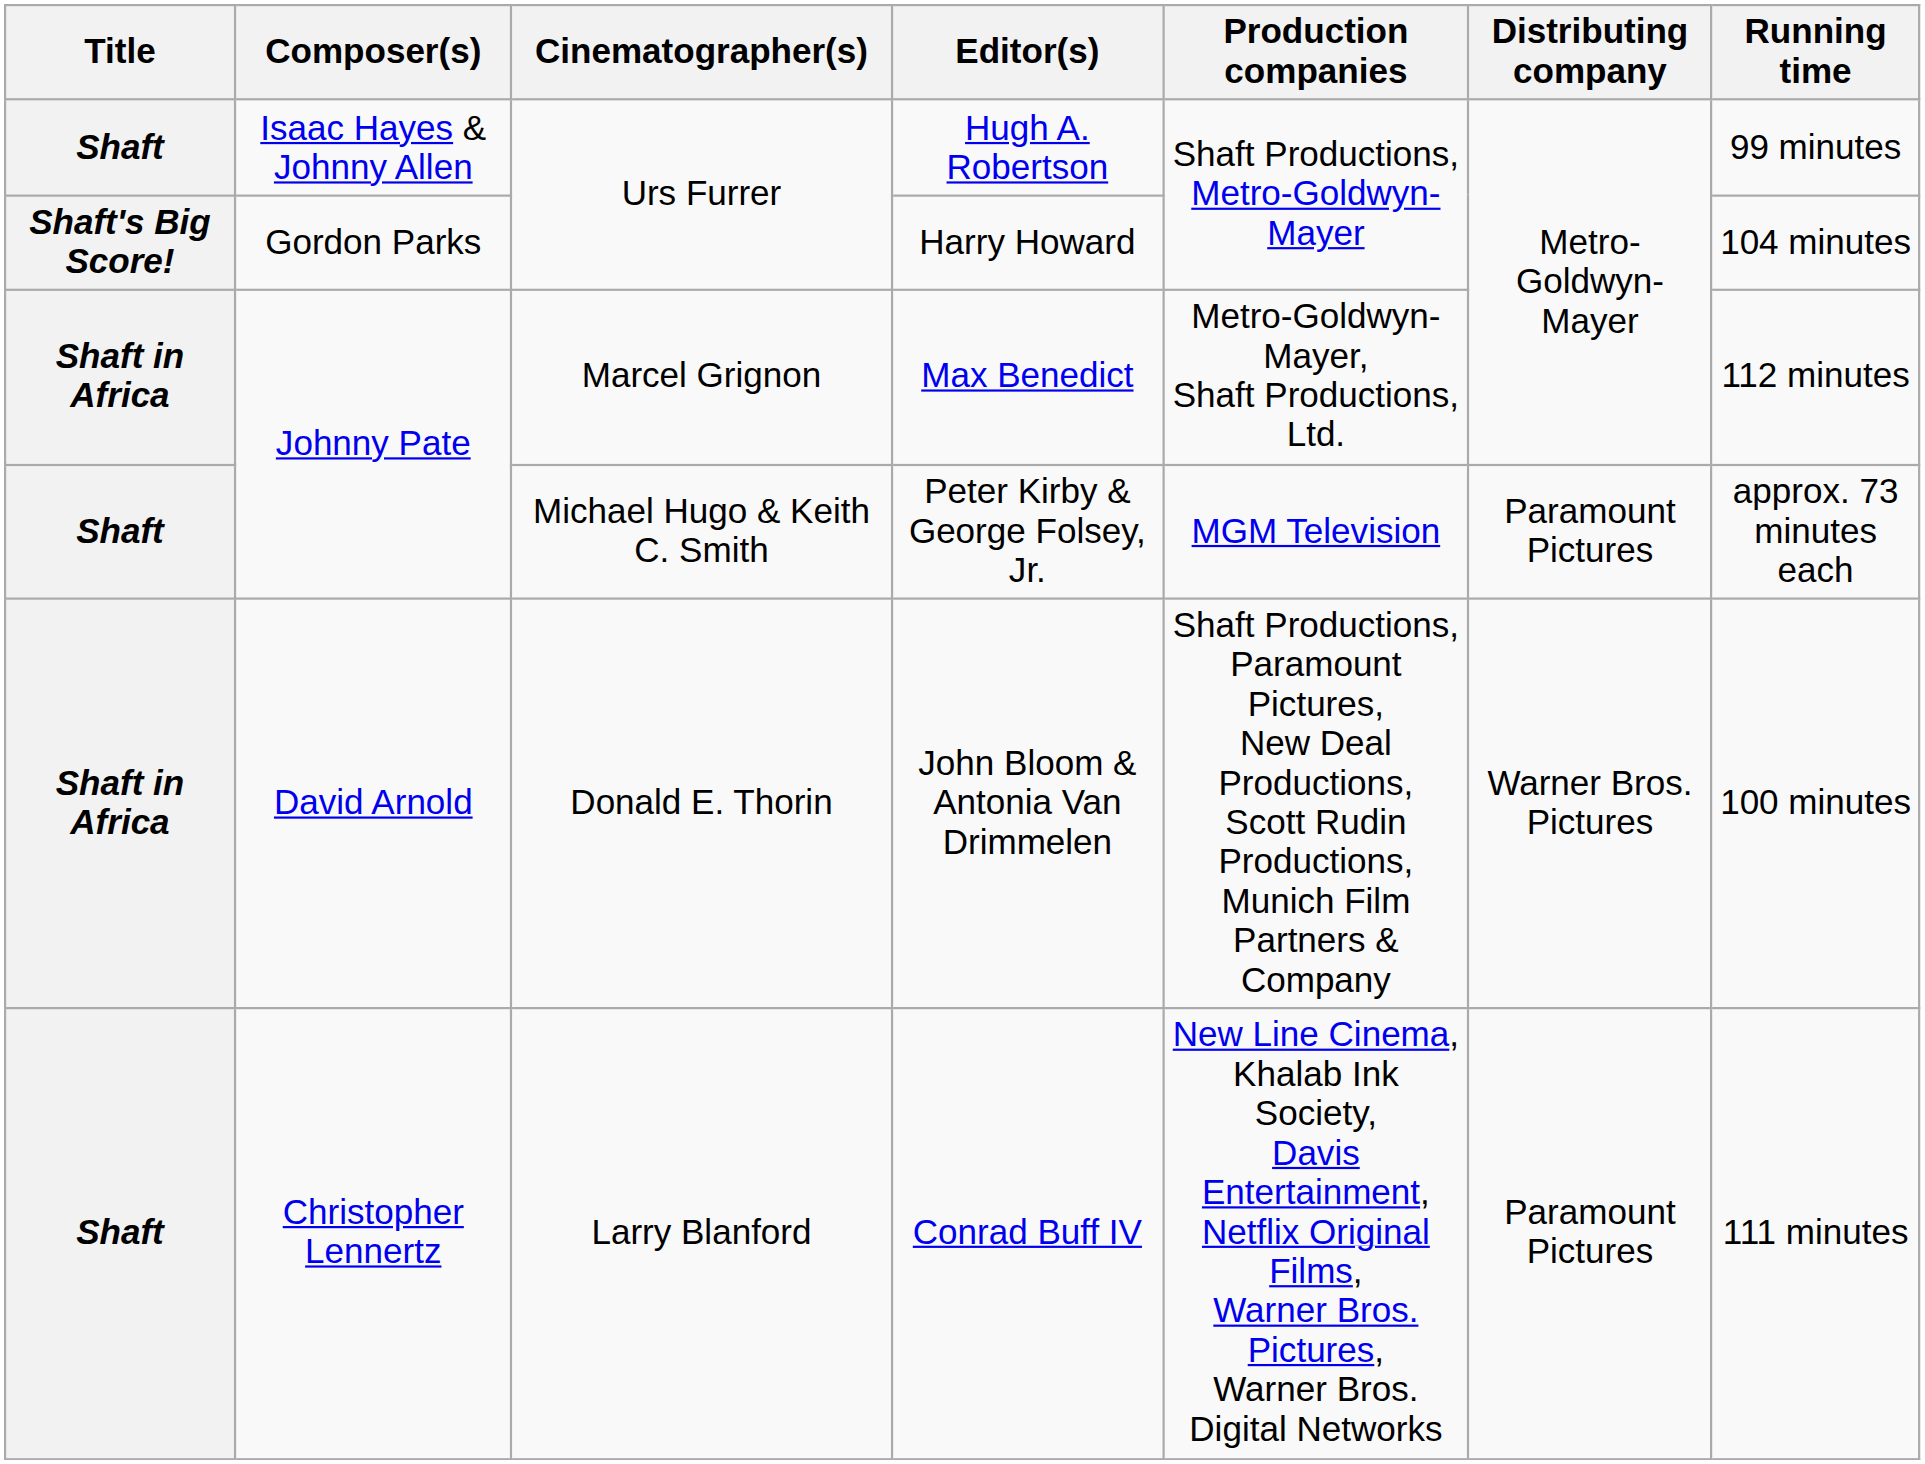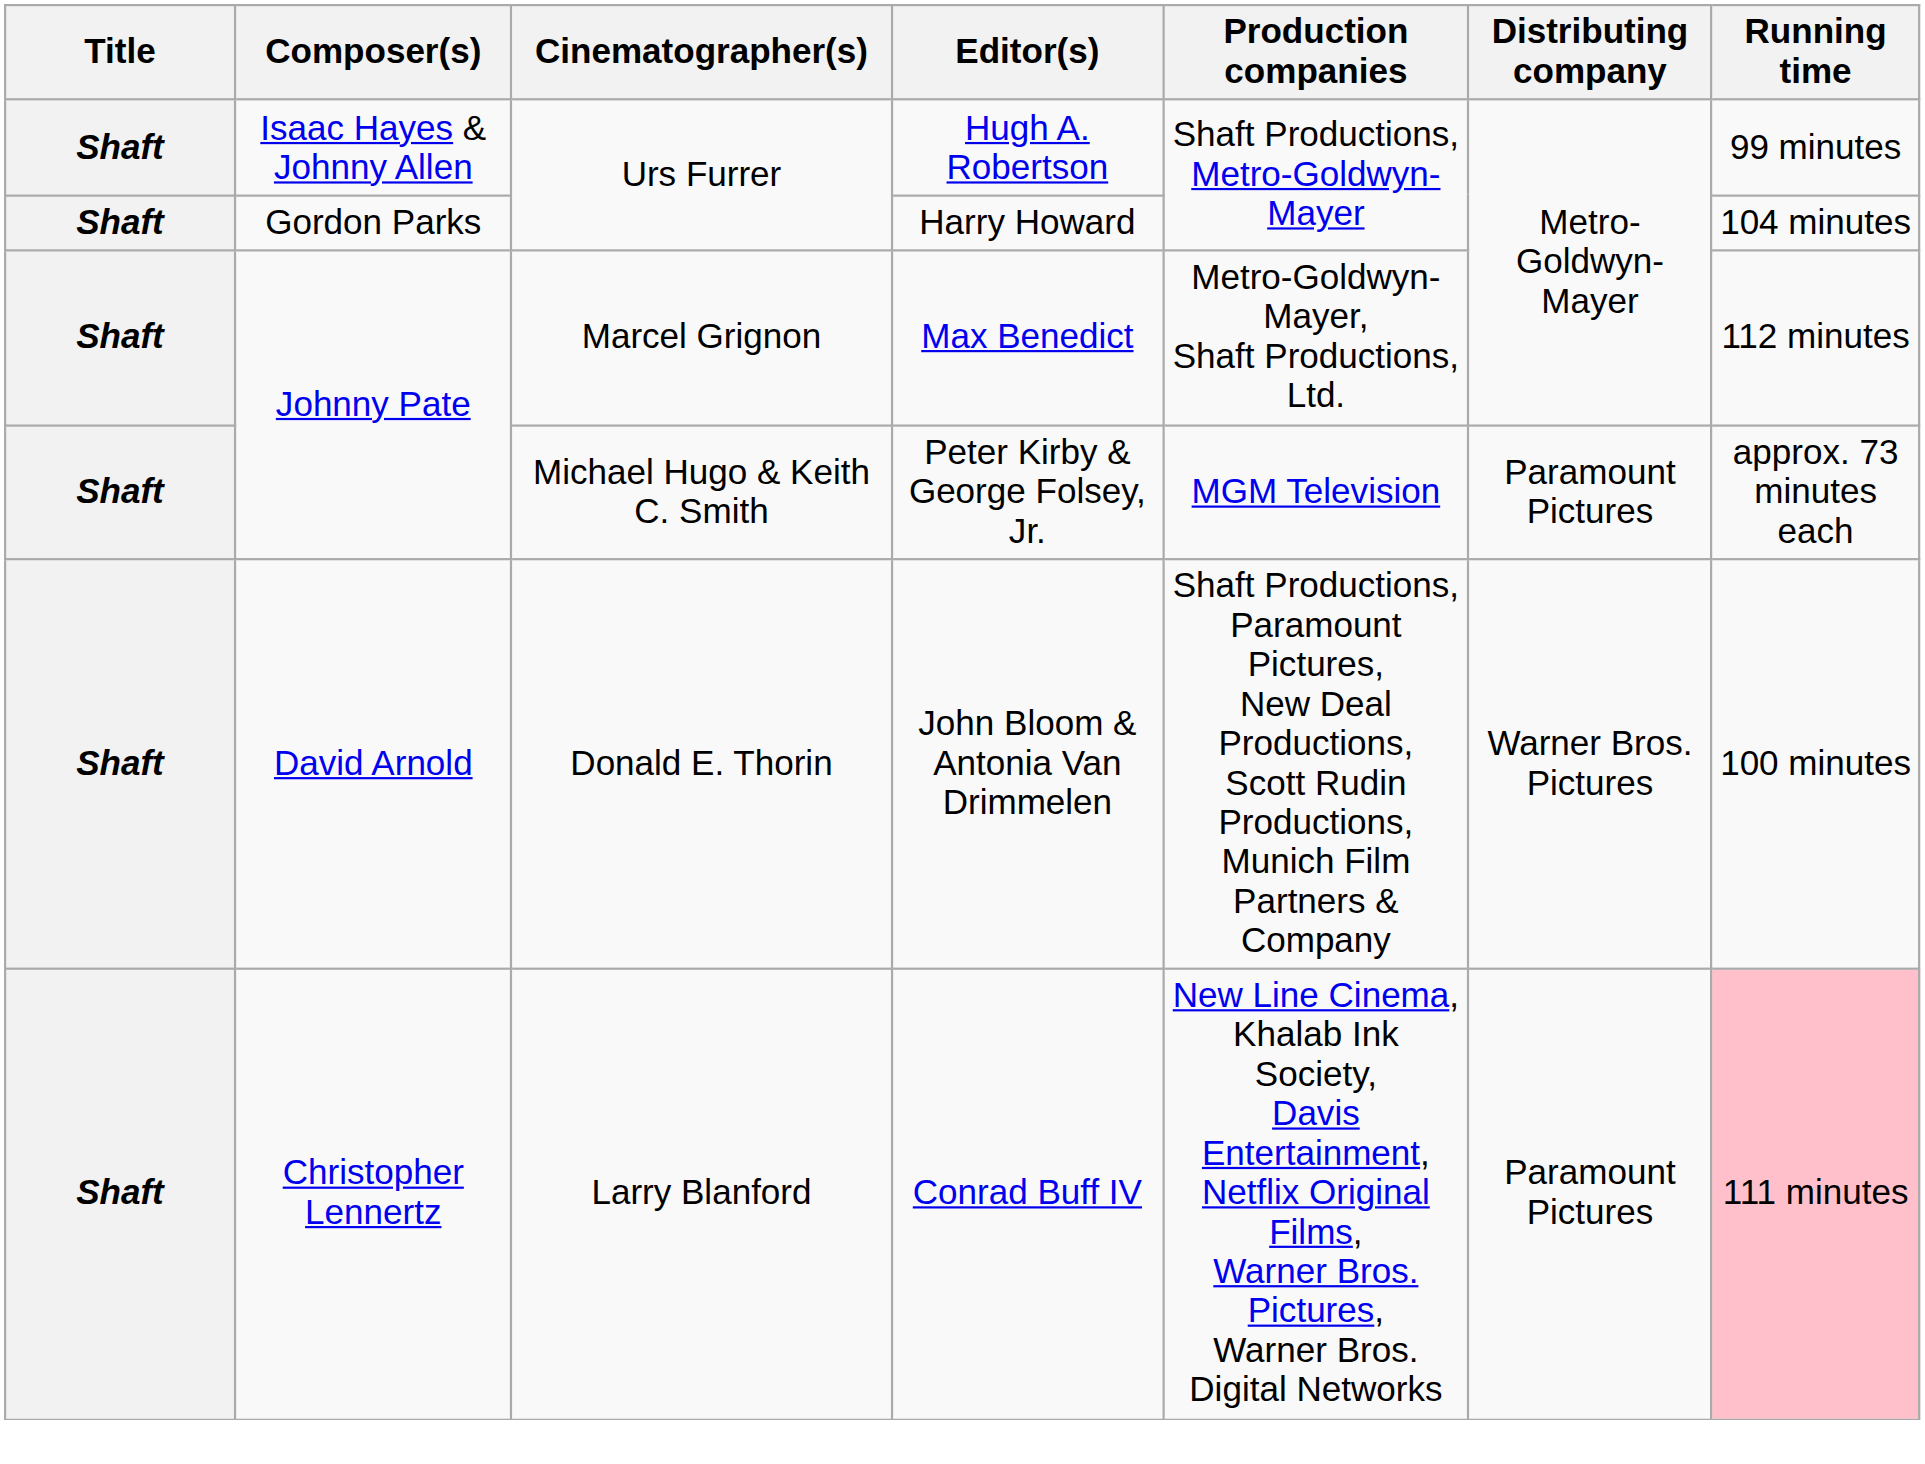Harry Howard | Title: Shaft's Big Score! -> Shaft
Max Benedict | Title: Shaft in Africa -> Shaft
John Bloom & Antonia Van Drimmelen | Title: Shaft in Africa -> Shaft
Conrad Buff IV | Running time: no background -> pink background
